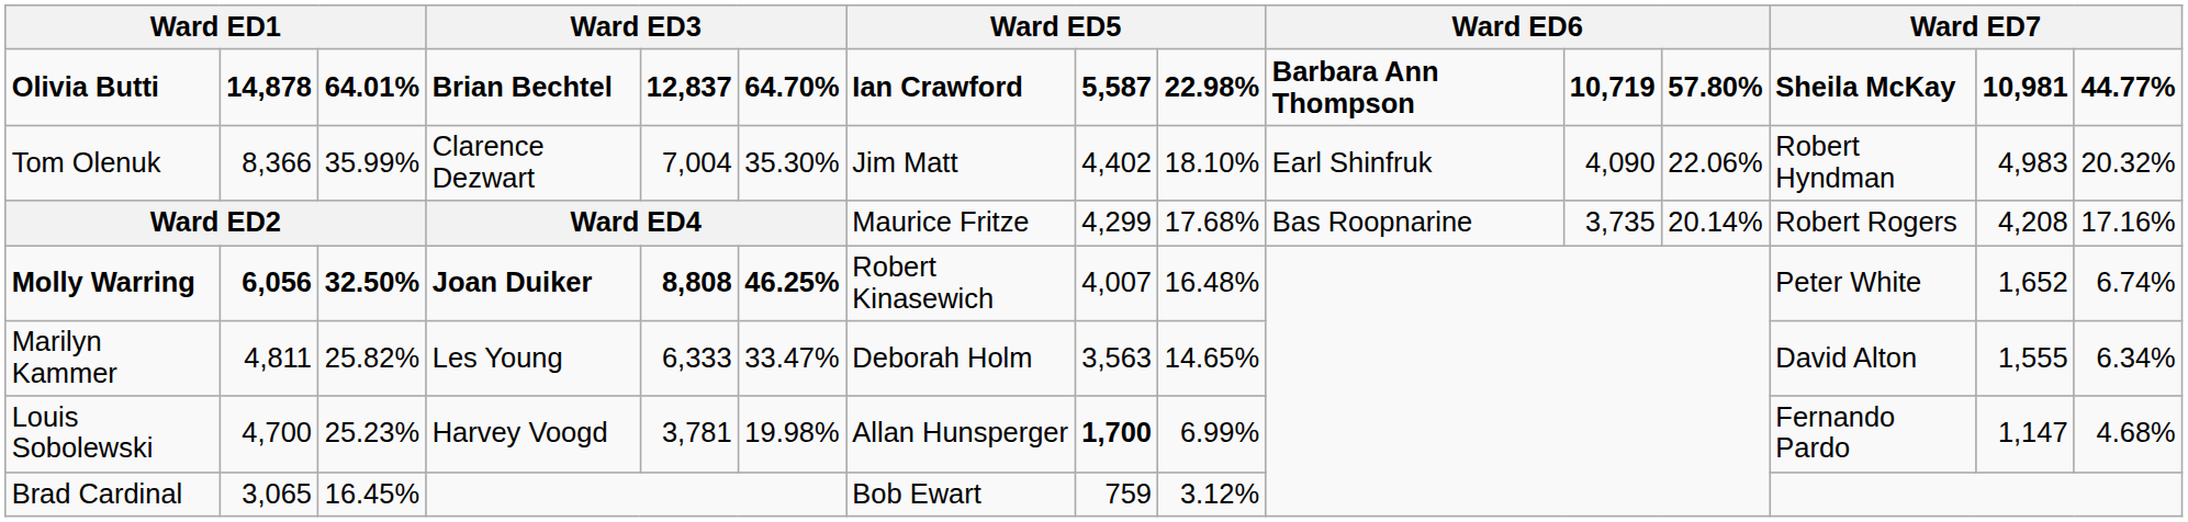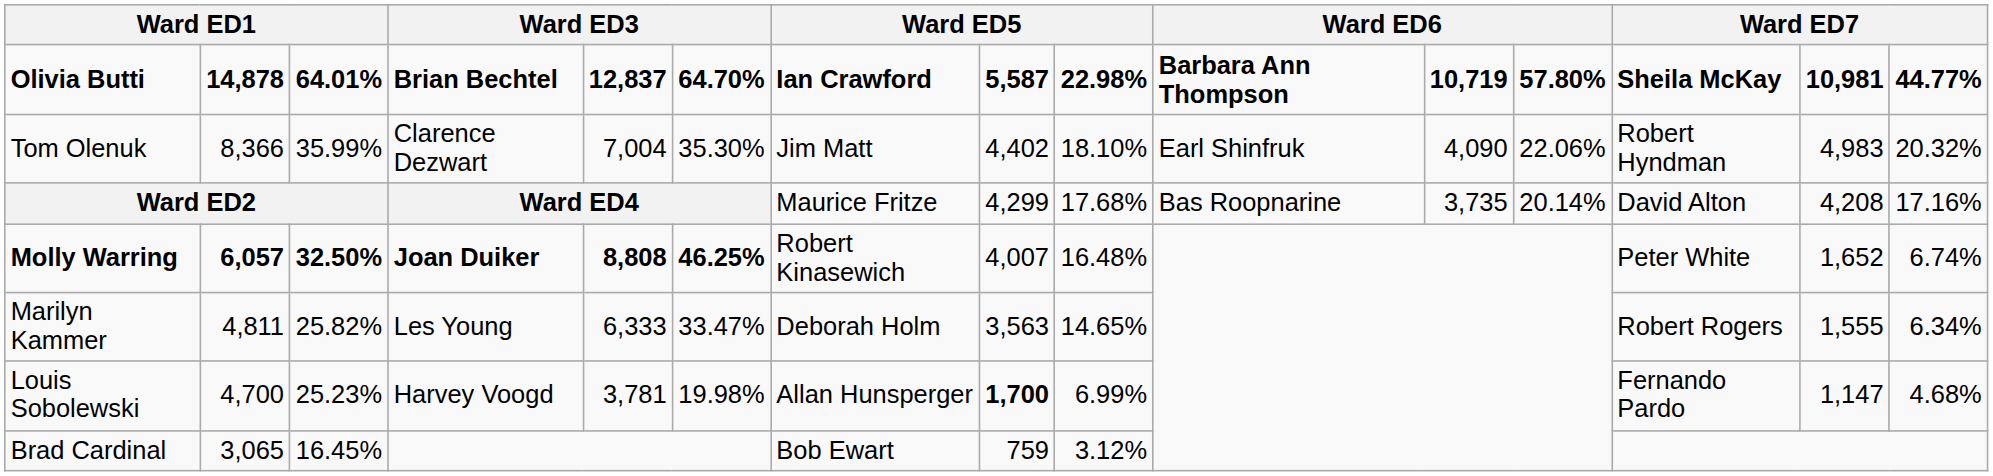Ward ED2 | column 13: Robert Rogers -> David Alton
Molly Warring | column 2: 6,056 -> 6,057
Marilyn Kammer | column 13: David Alton -> Robert Rogers
